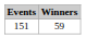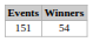151 | Winners: 59 -> 54
